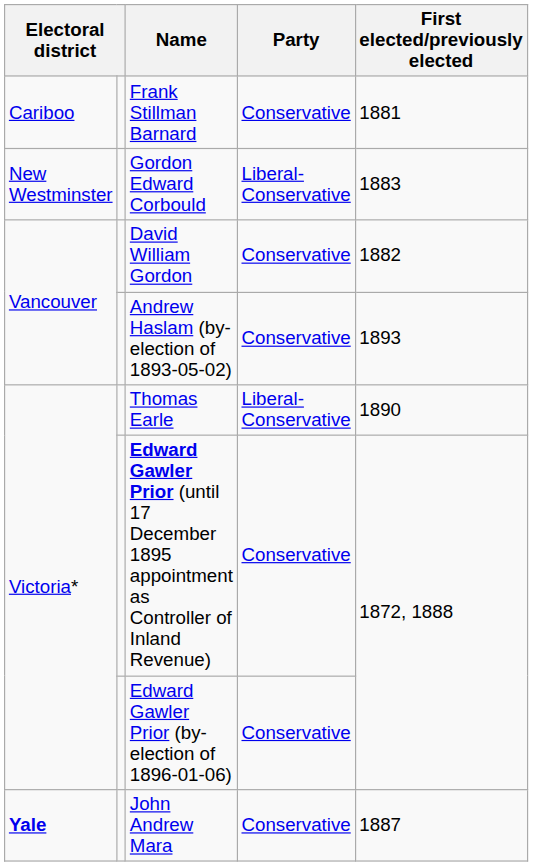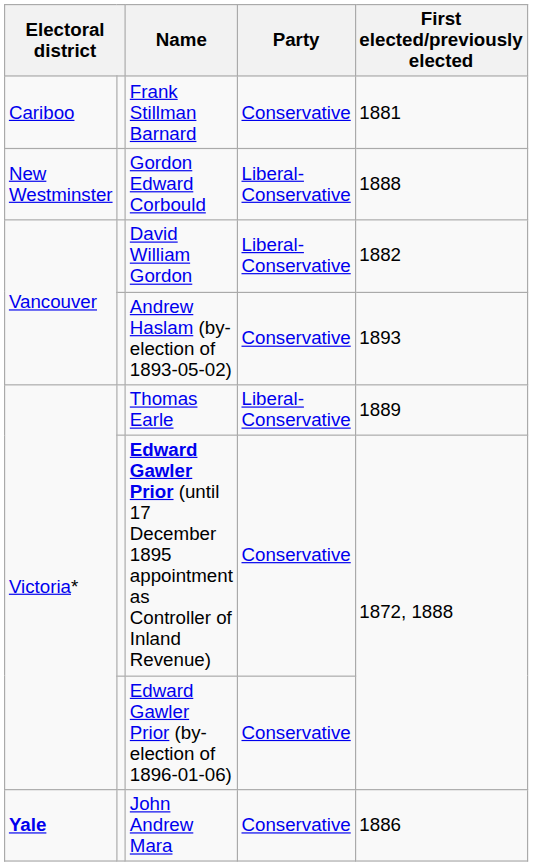Gordon Edward Corbould | First elected/previously elected: 1883 -> 1888
David William Gordon | Party: Conservative -> Liberal-Conservative
Thomas Earle | First elected/previously elected: 1890 -> 1889
John Andrew Mara | First elected/previously elected: 1887 -> 1886
